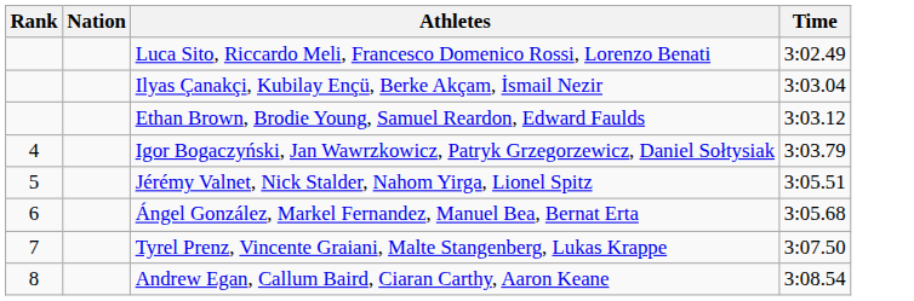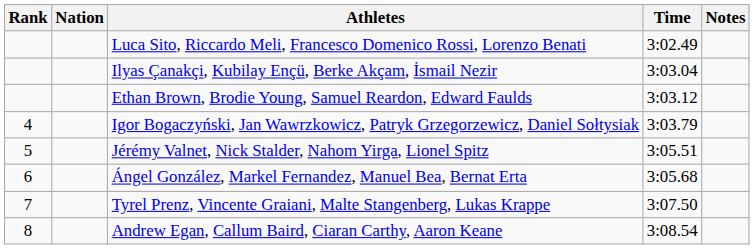+ column: Notes
